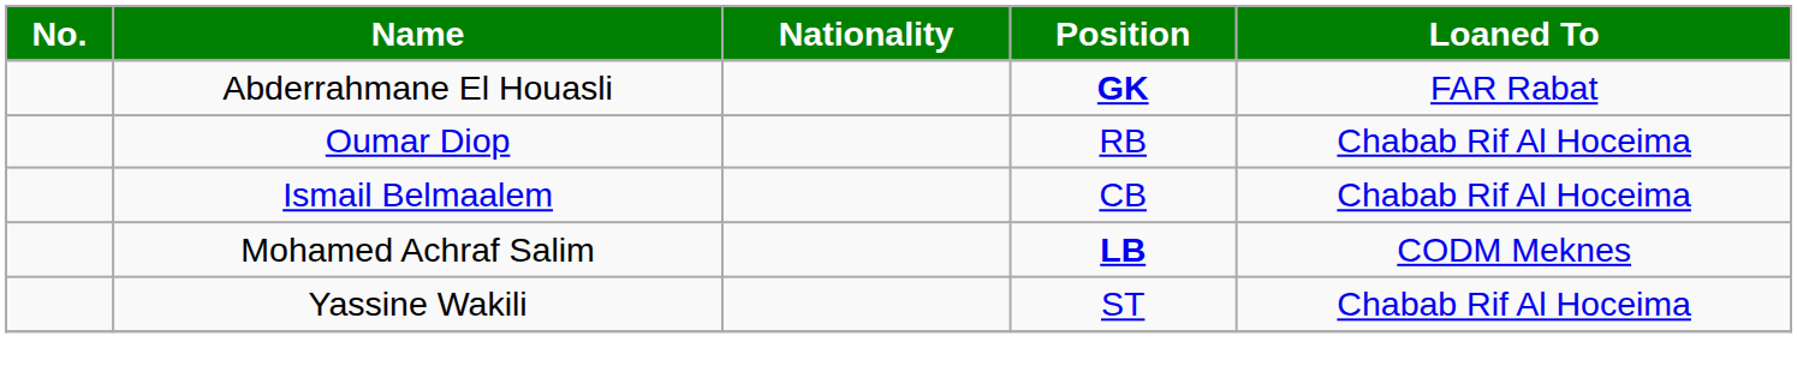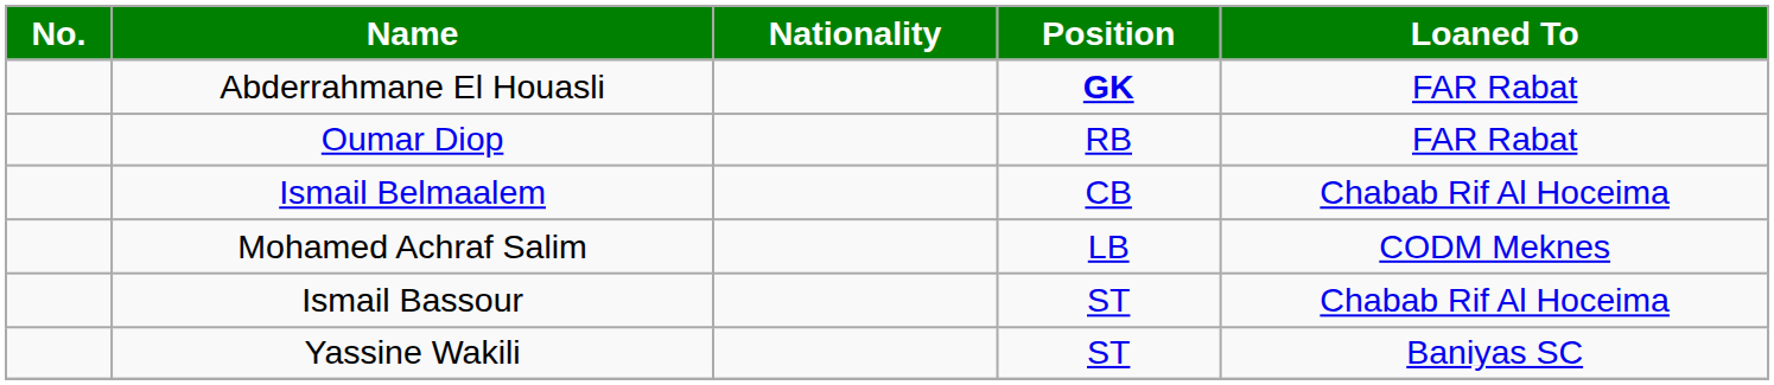Oumar Diop | Loaned To: Chabab Rif Al Hoceima -> FAR Rabat
Mohamed Achraf Salim | Position: bold -> normal
+ row: Ismail Bassour | ST | Chabab Rif Al Hoceima
Yassine Wakili | Loaned To: Chabab Rif Al Hoceima -> Baniyas SC
